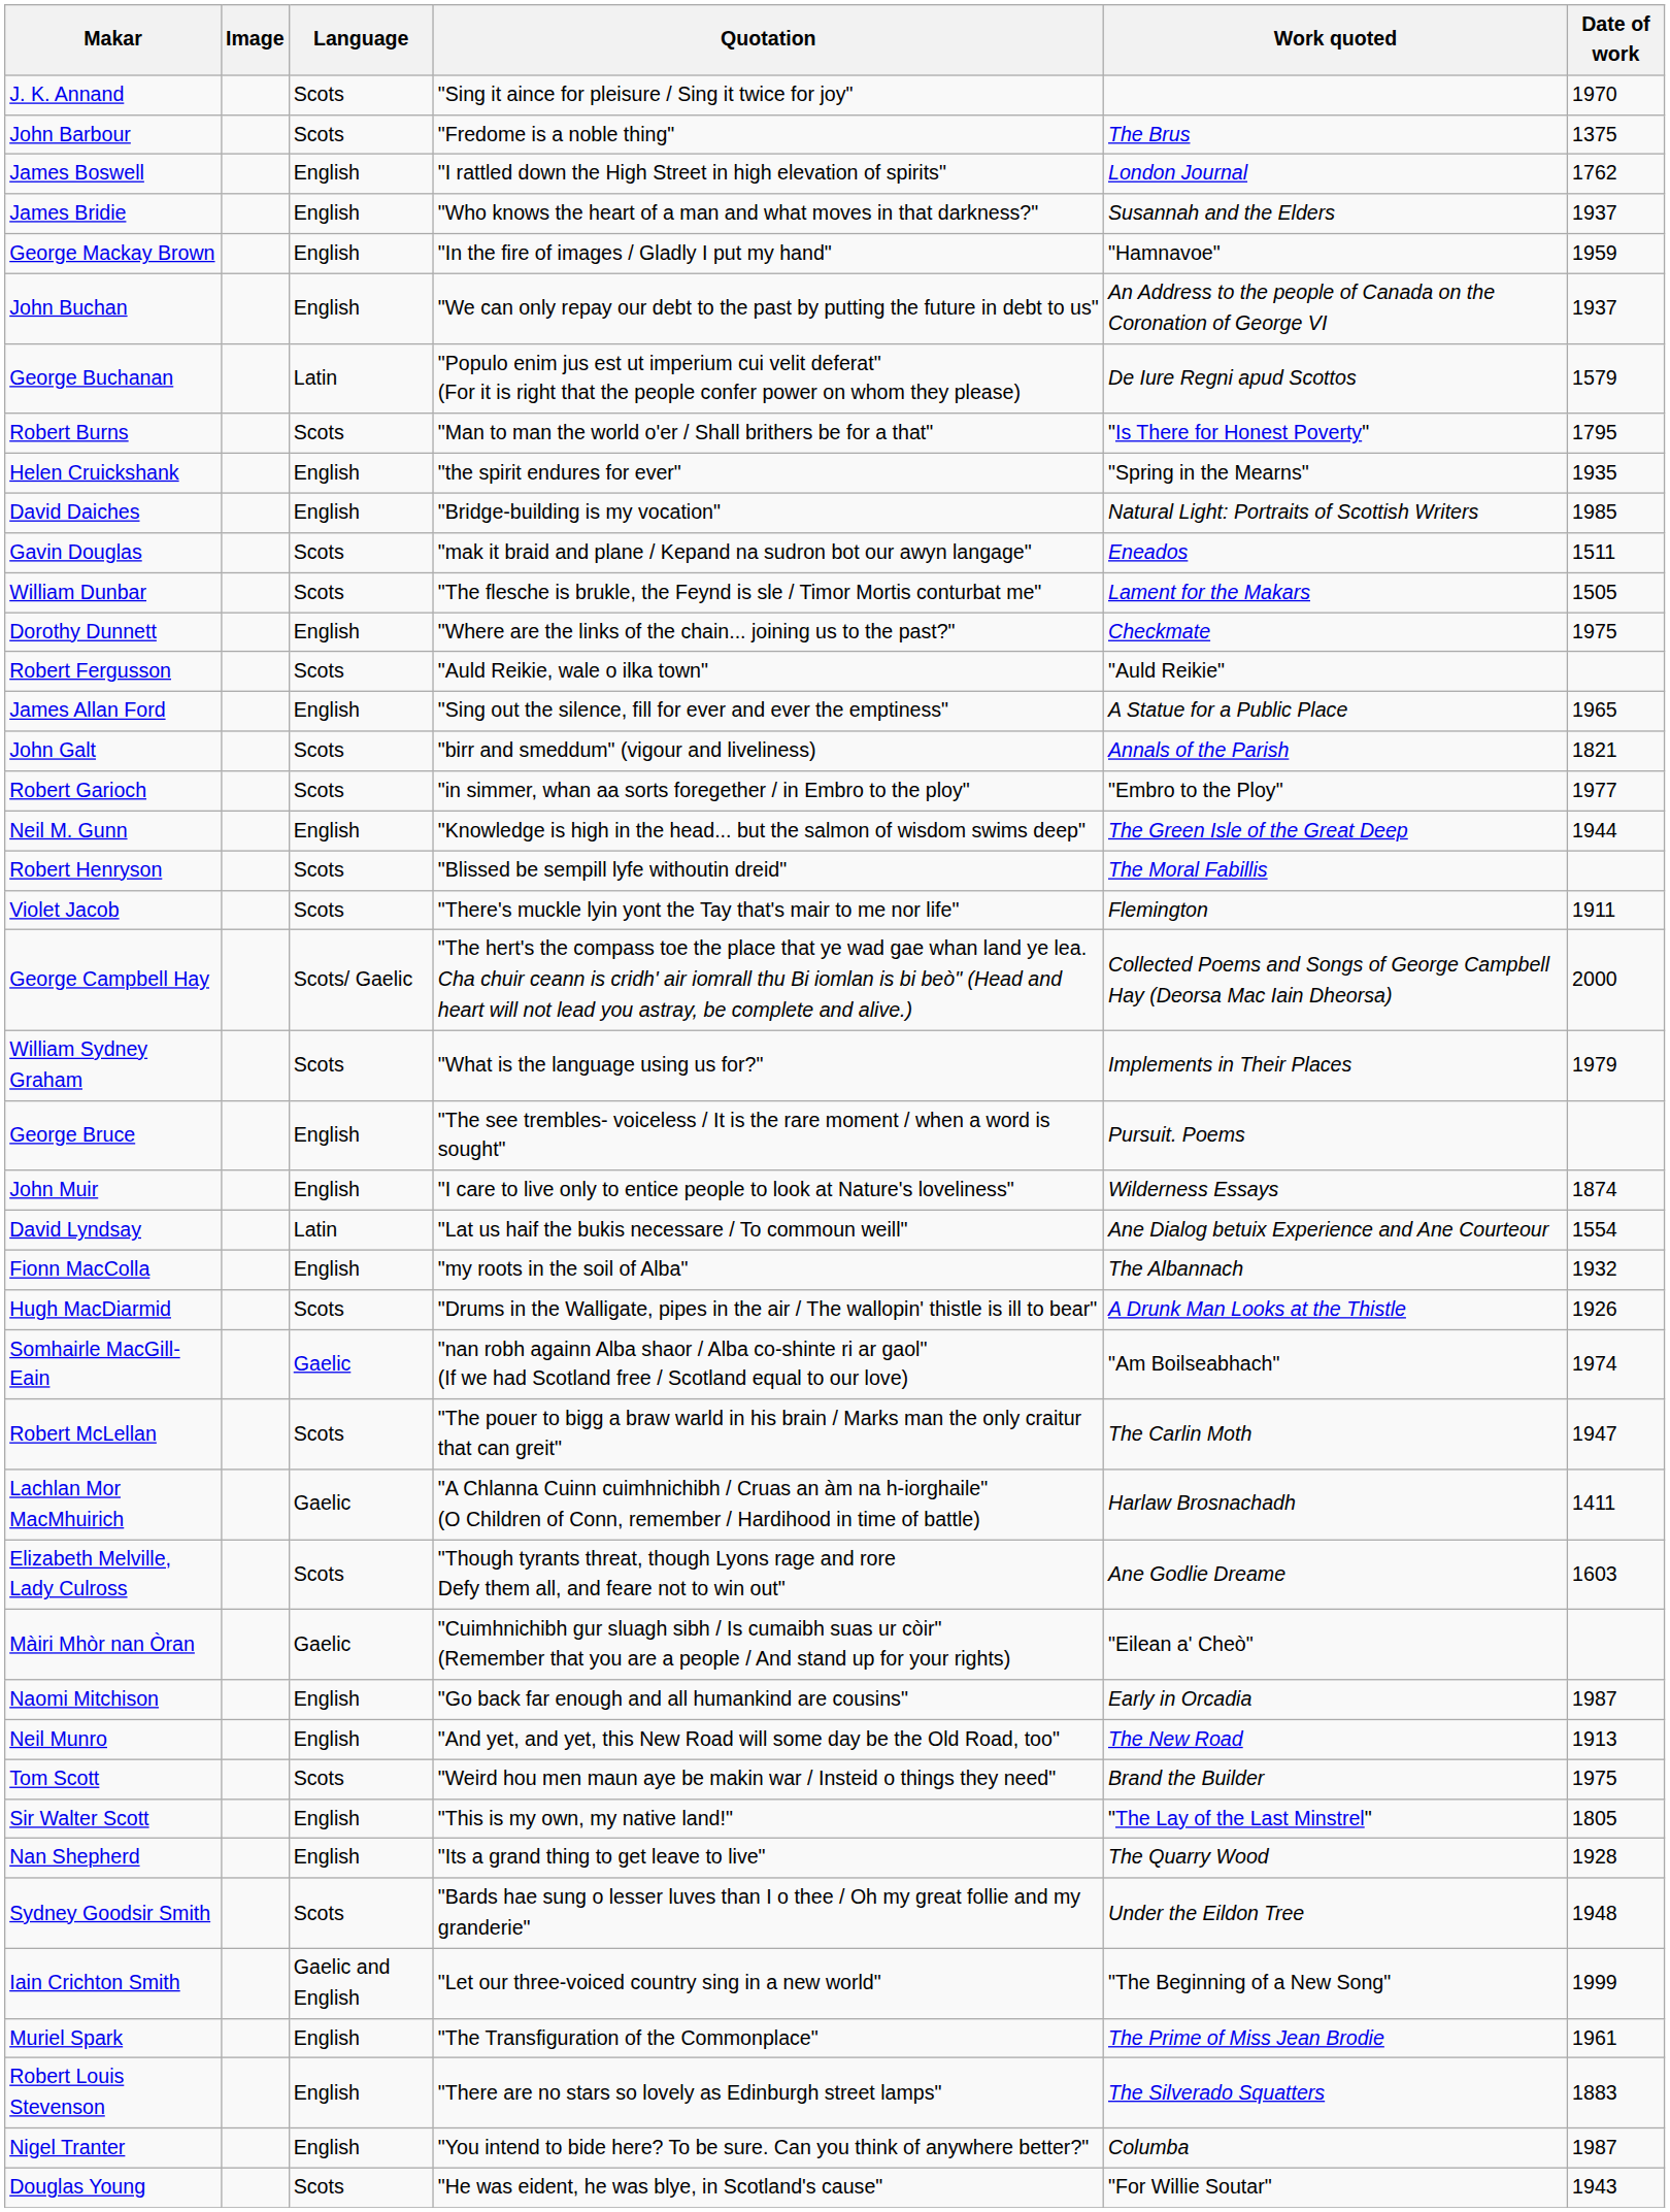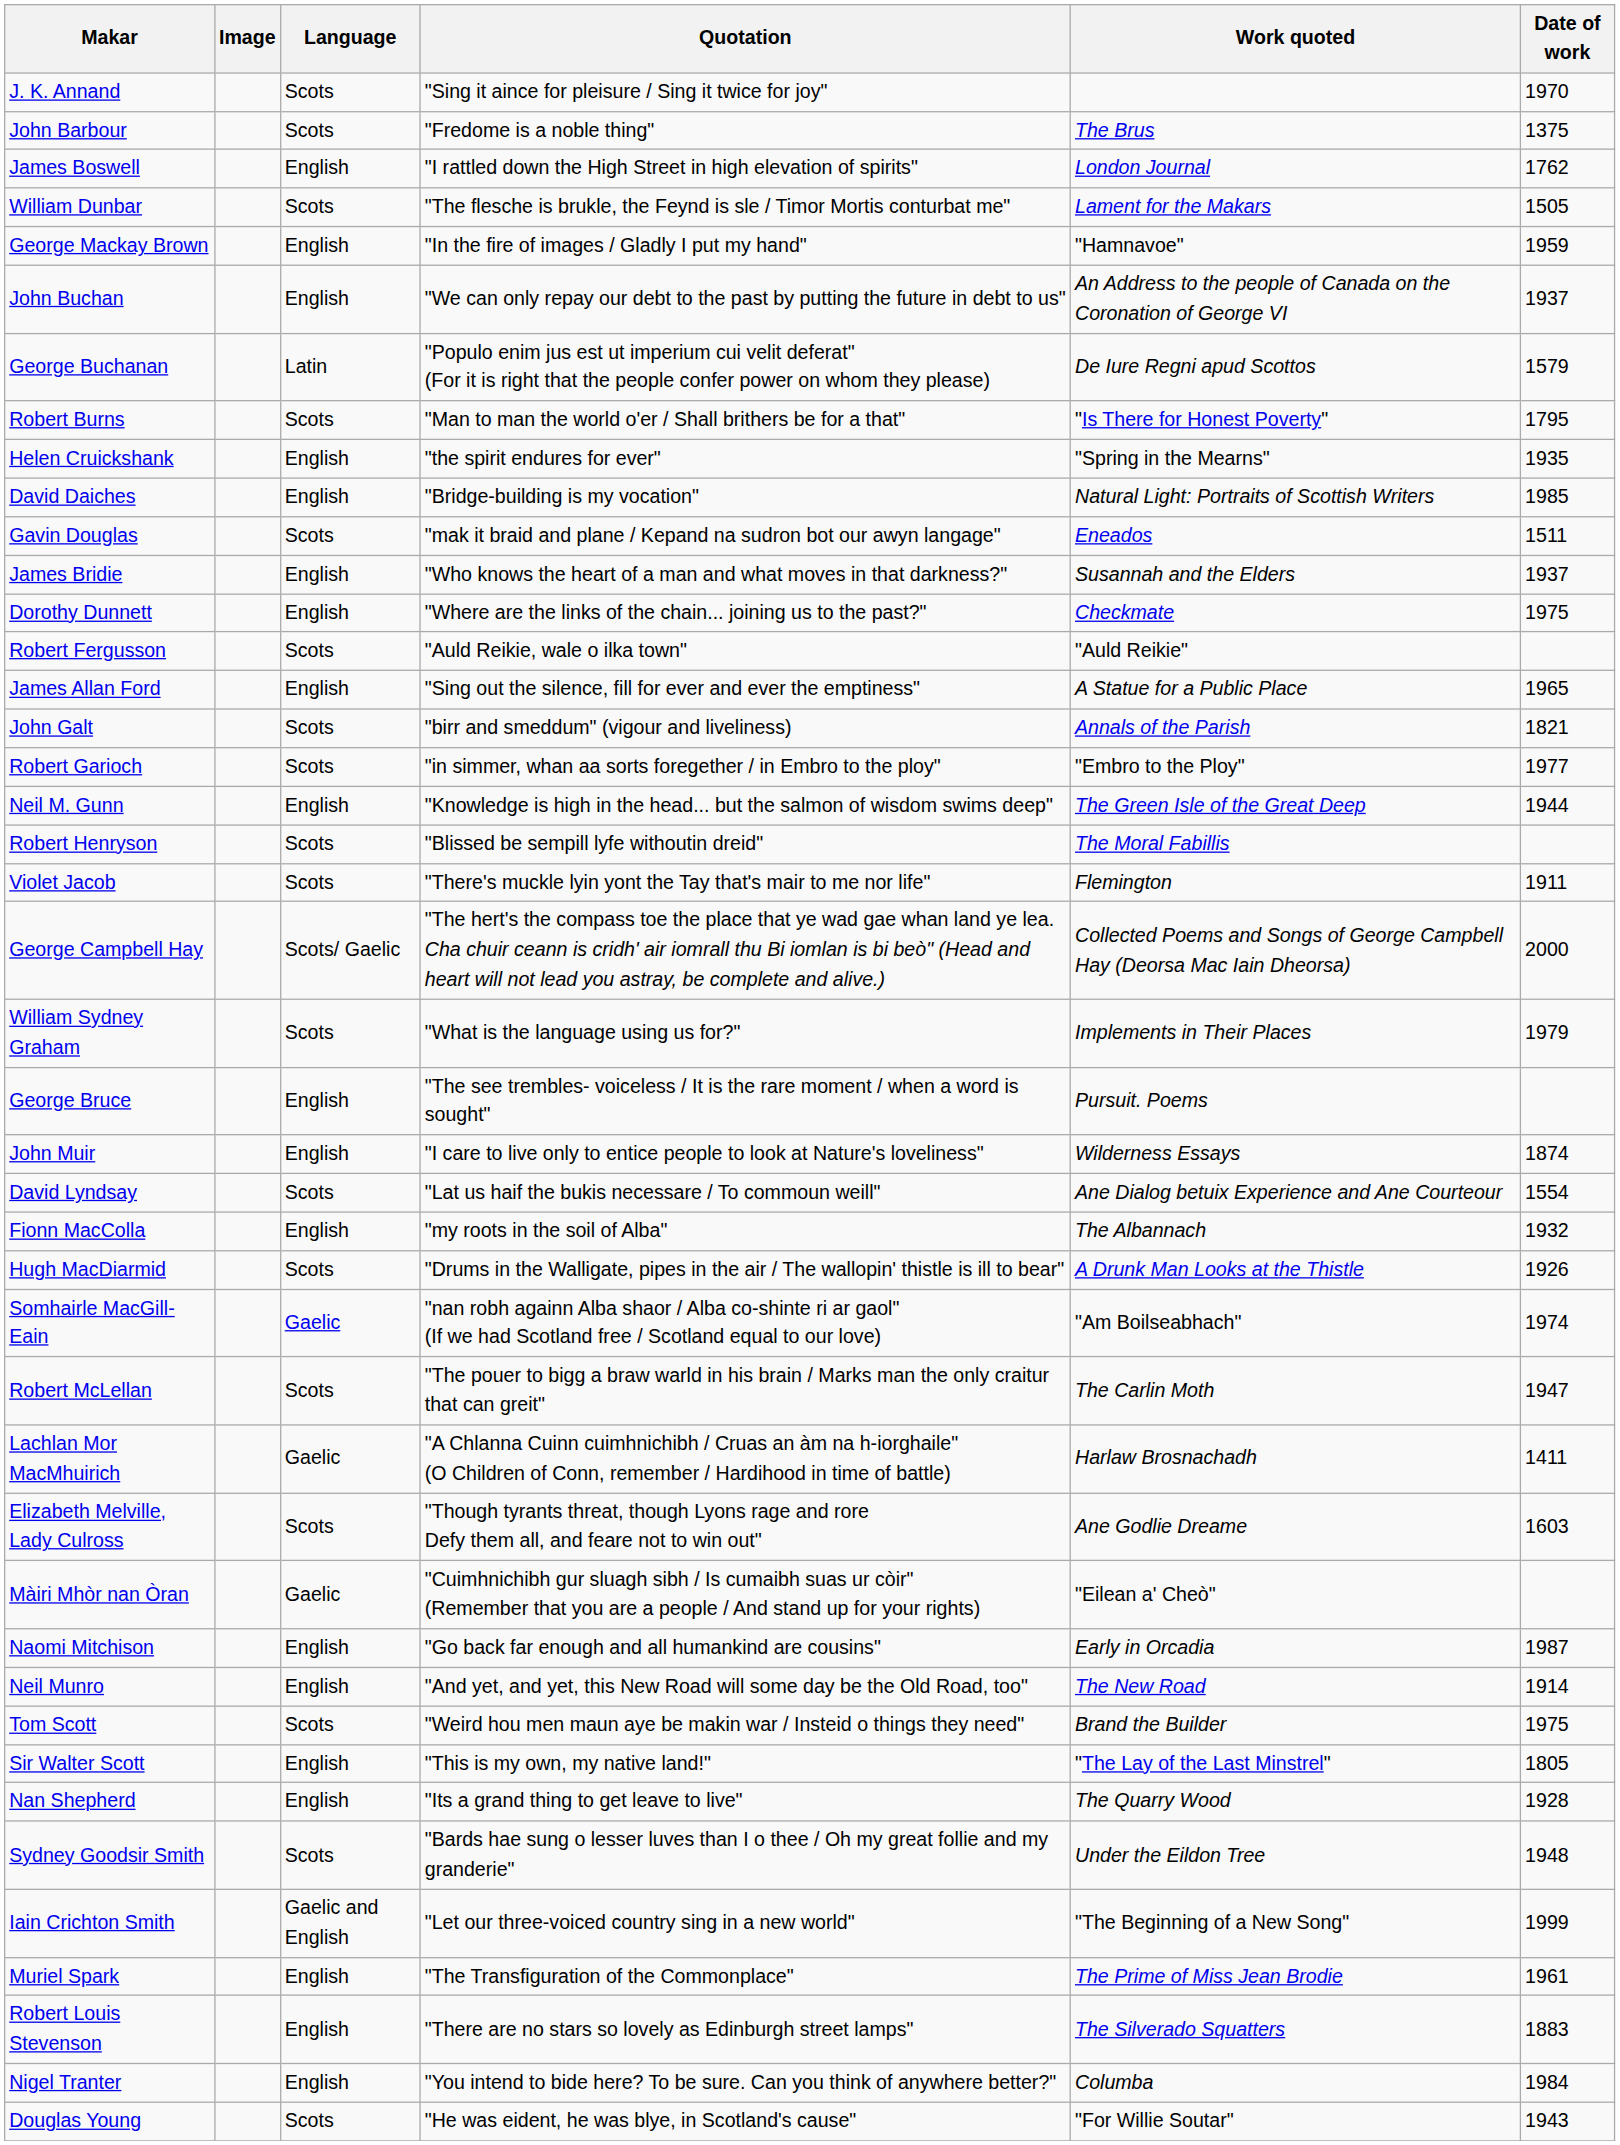rows swapped: James Bridie <-> William Dunbar
David Lyndsay | Language: Latin -> Scots
Neil Munro | Date of work: 1913 -> 1914
Nigel Tranter | Date of work: 1987 -> 1984
